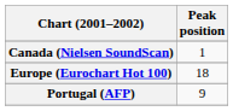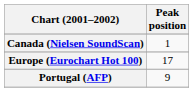Europe (Eurochart Hot 100) | Peak position: 18 -> 17
